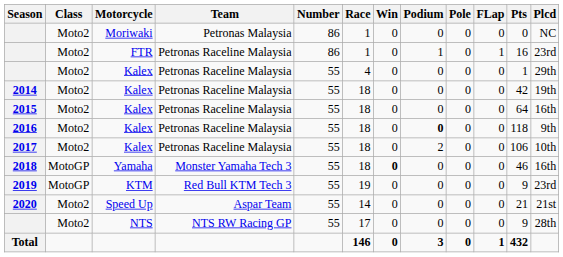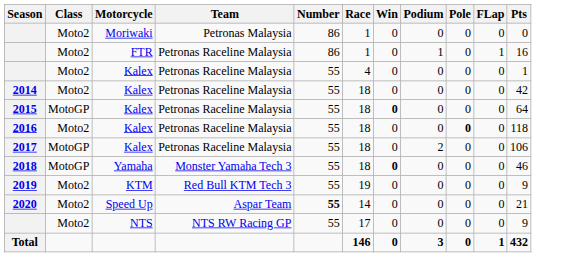- column: Plcd | NC | 23rd | 29th | 19th | 16th | 9th | 10th | 16th | 23rd | 21st | 28th
2015 | Class: Moto2 -> MotoGP
2015 | Win: normal -> bold
2016 | Podium: bold -> normal
2016 | Pole: normal -> bold
2017 | Class: Moto2 -> MotoGP
2019 | Class: MotoGP -> Moto2
2020 | Number: normal -> bold
